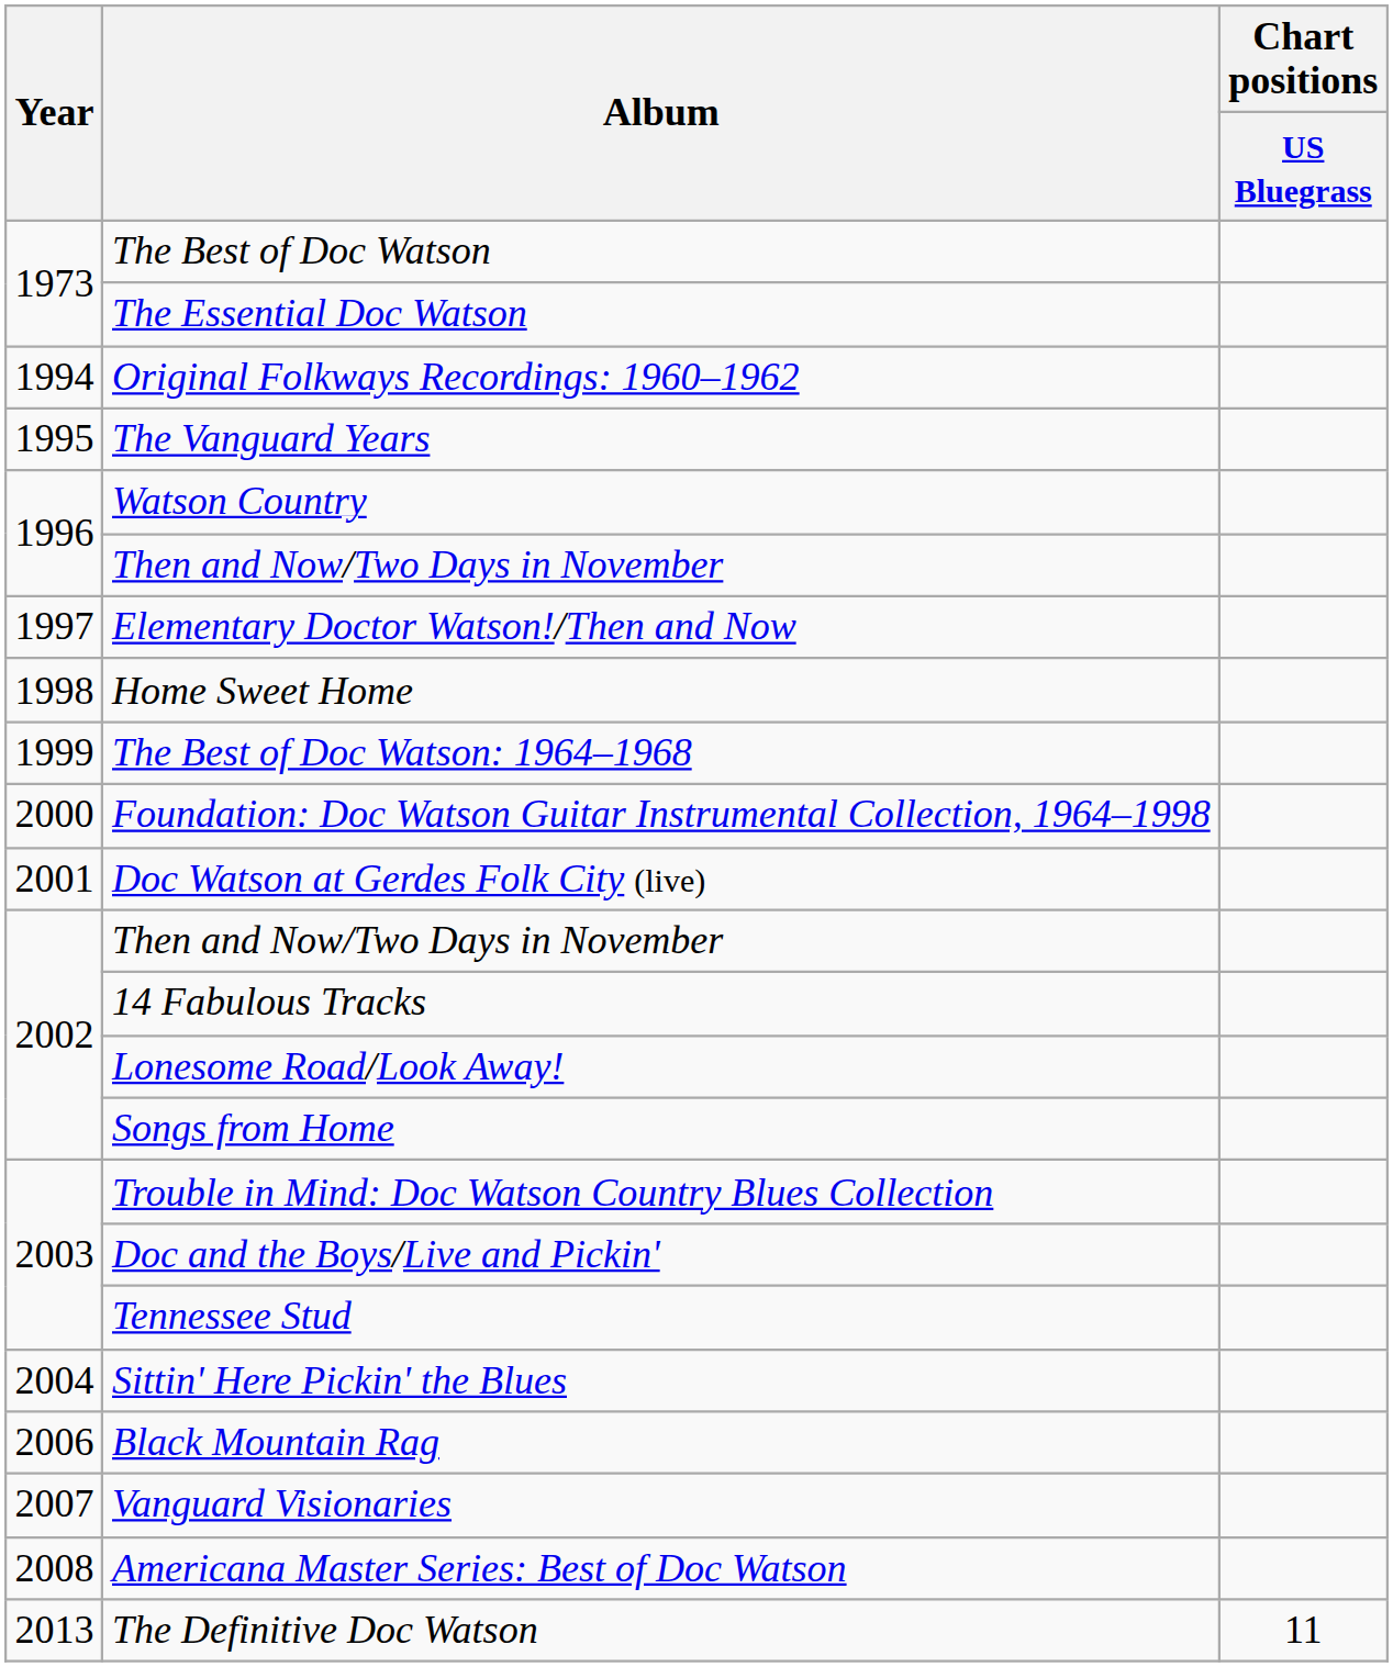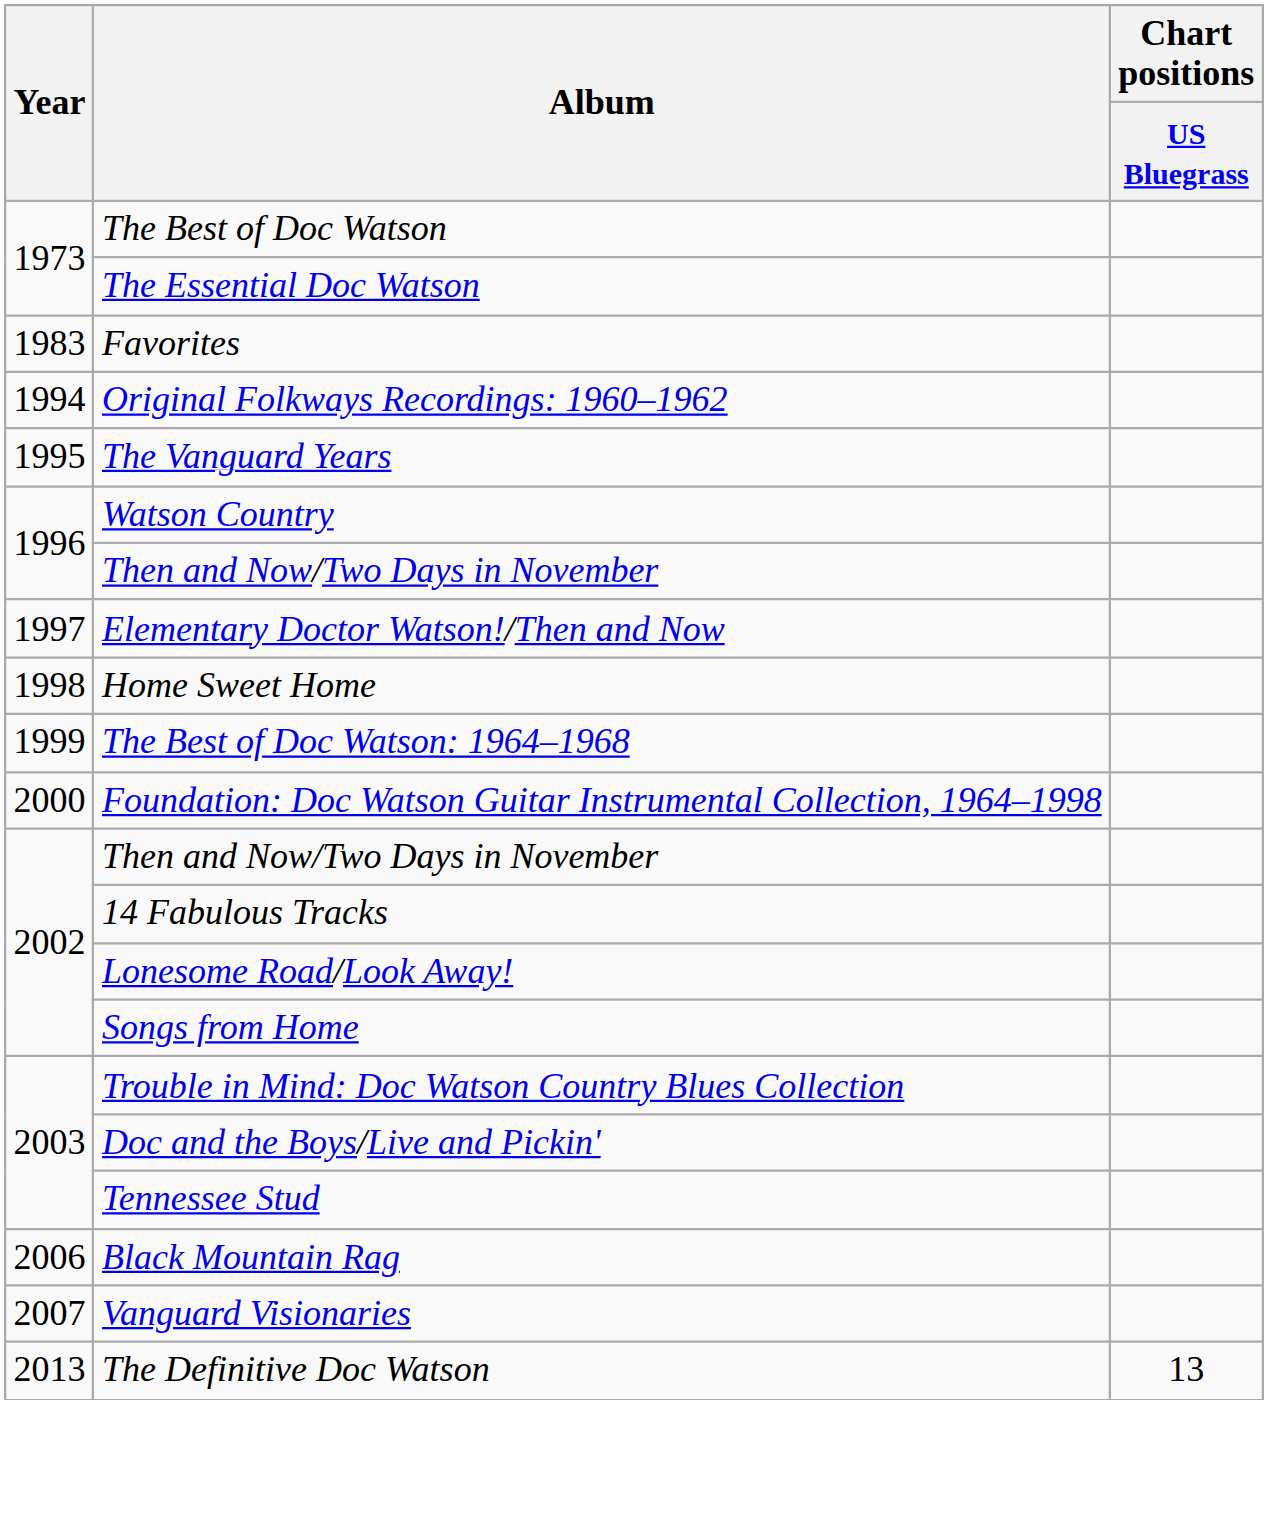+ row: 1983 | Favorites
- row: 2001 | Doc Watson at Gerdes Folk City (live)
- row: 2004 | Sittin' Here Pickin' the Blues
- row: 2008 | Americana Master Series: Best of Doc Watson
The Definitive Doc Watson | Chart positions / US Bluegrass: 11 -> 13
